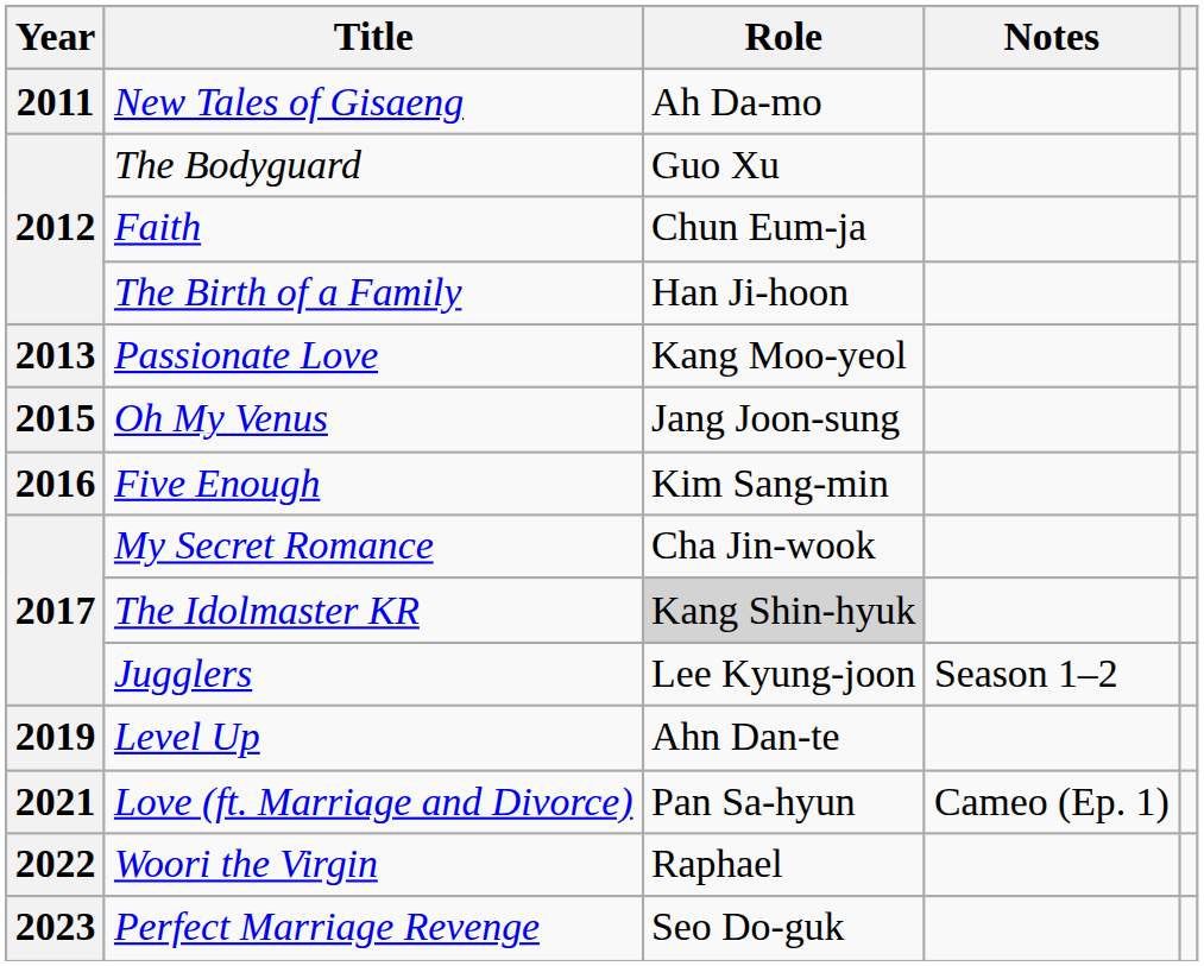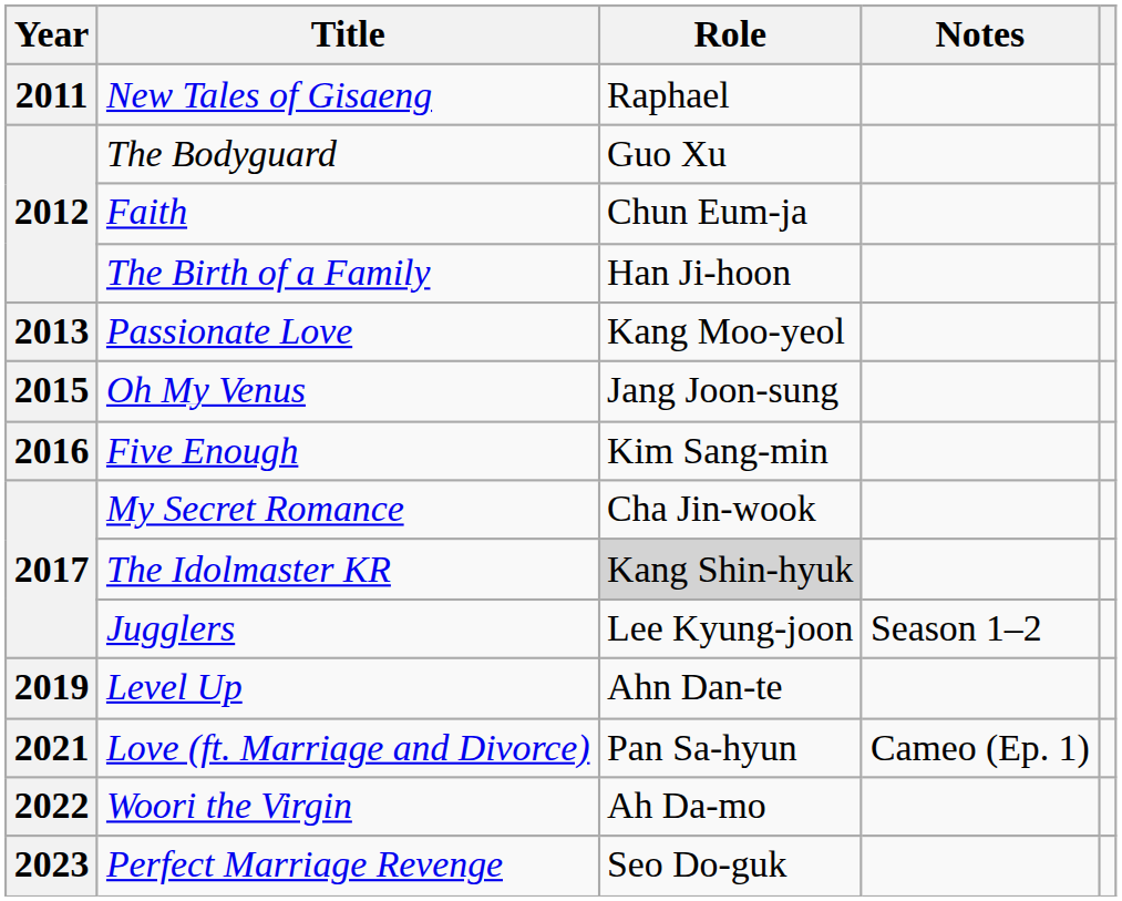New Tales of Gisaeng | Role: Ah Da-mo -> Raphael
Woori the Virgin | Role: Raphael -> Ah Da-mo
